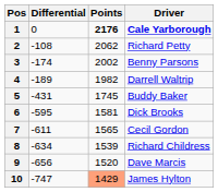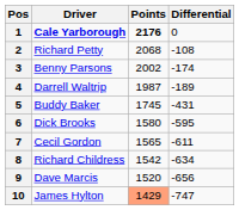columns swapped: Driver <-> Differential
2 | Points: 2062 -> 2068
4 | Points: 1982 -> 1987
6 | Points: 1581 -> 1580
8 | Points: 1539 -> 1542
